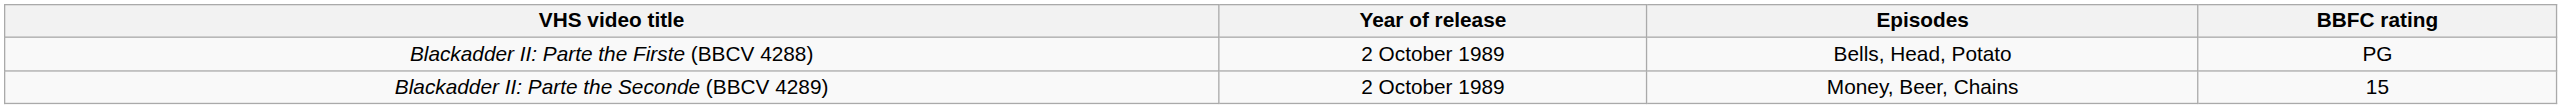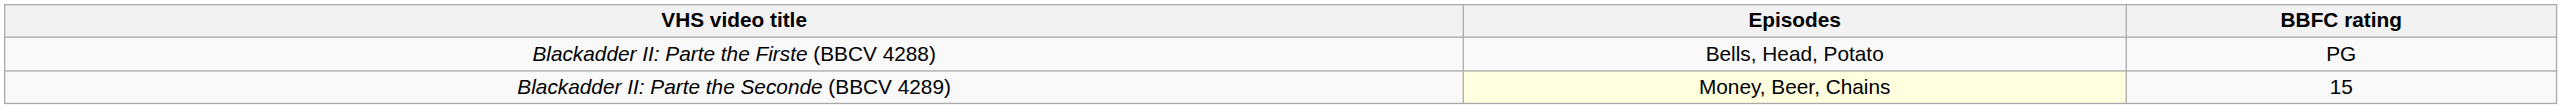- column: Year of release | 2 October 1989 | 2 October 1989
Blackadder II: Parte the Seconde (BBCV 4289) | Episodes: no background -> lightyellow background
